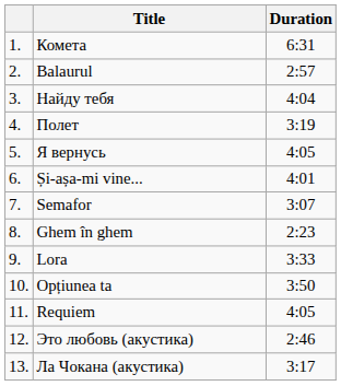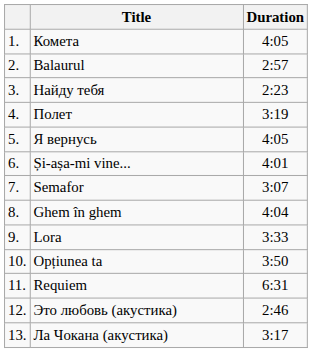Комета | Duration: 6:31 -> 4:05
Найду тебя | Duration: 4:04 -> 2:23
Ghem în ghem | Duration: 2:23 -> 4:04
Requiem | Duration: 4:05 -> 6:31
